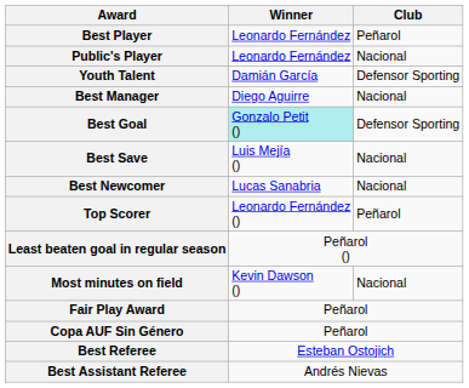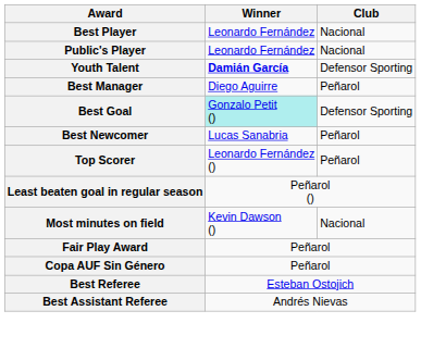Best Player | Club: Peñarol -> Nacional
Youth Talent | Winner: normal -> bold
Best Manager | Club: Nacional -> Peñarol
- row: Best Save | Luis Mejía () | Nacional
Best Newcomer | Club: Nacional -> Peñarol
